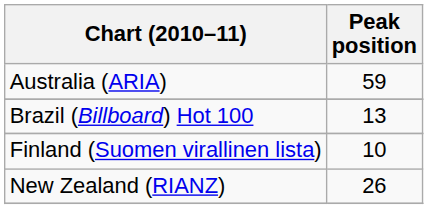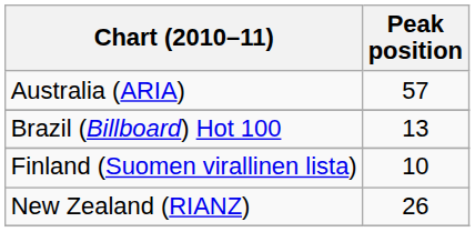Australia (ARIA) | Peak position: 59 -> 57
